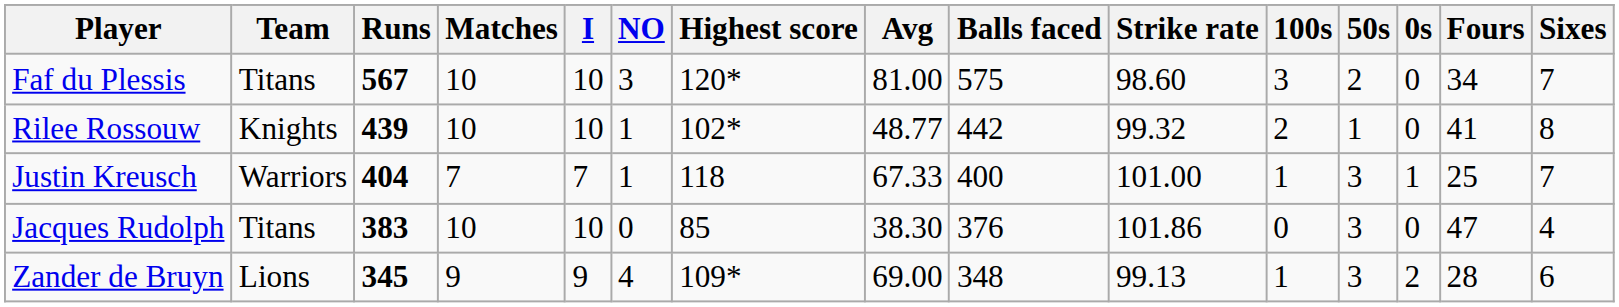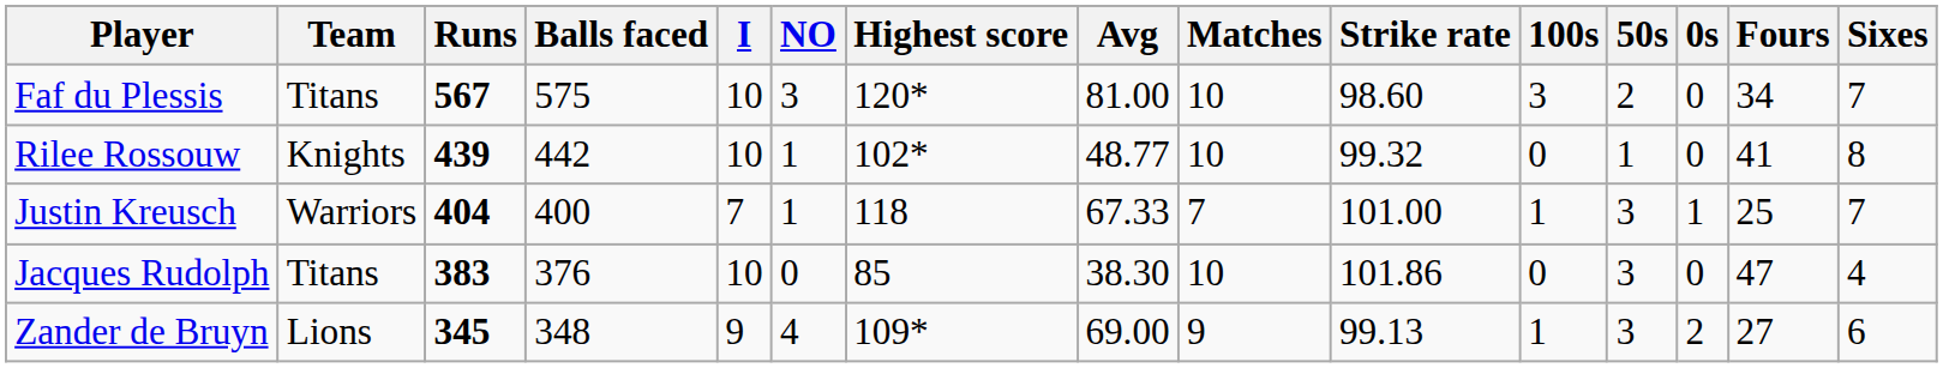columns swapped: Matches <-> Balls faced
Rilee Rossouw | 100s: 2 -> 0
Zander de Bruyn | Fours: 28 -> 27
